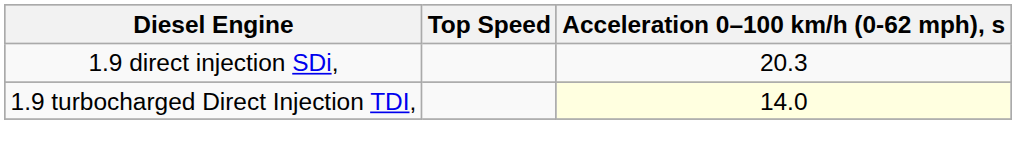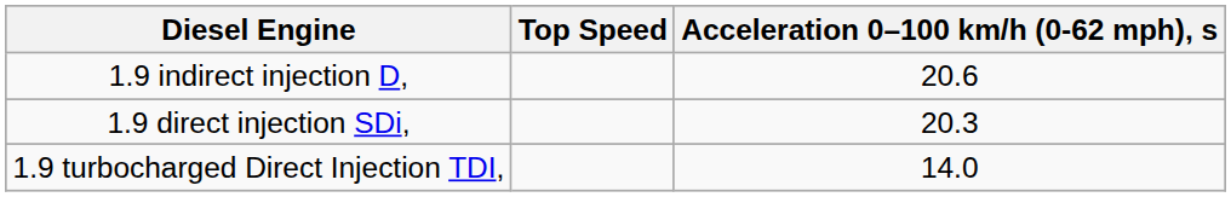+ row: 1.9 indirect injection D, | 20.6
1.9 turbocharged Direct Injection TDI, | Acceleration 0–100 km/h (0-62 mph), s: lightyellow background -> no background
